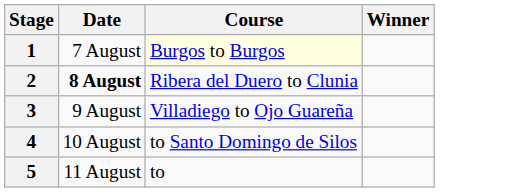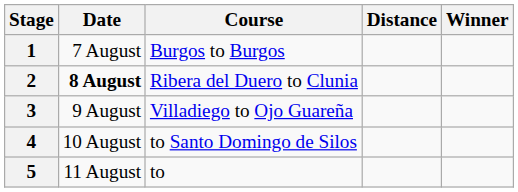+ column: Distance
1 | Course: lightyellow background -> no background
